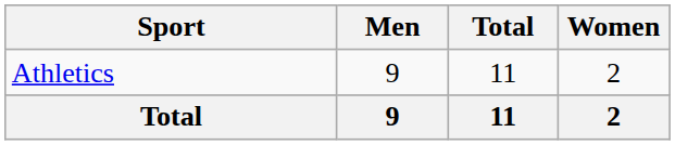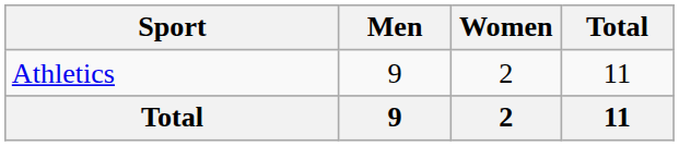columns swapped: Women <-> Total
